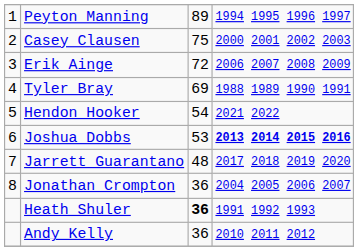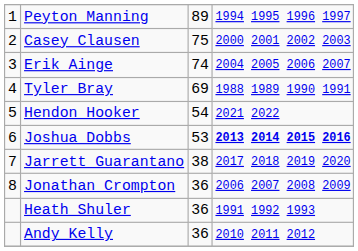Erik Ainge | column 3: 72 -> 74
Erik Ainge | column 4: 2006 2007 2008 2009 -> 2004 2005 2006 2007
Jarrett Guarantano | column 3: 48 -> 38
Jonathan Crompton | column 4: 2004 2005 2006 2007 -> 2006 2007 2008 2009
Heath Shuler | column 3: bold -> normal
